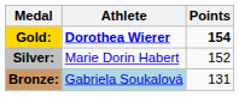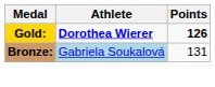Gold: | Points: 154 -> 126
- row: Silver: | Marie Dorin Habert | 152
